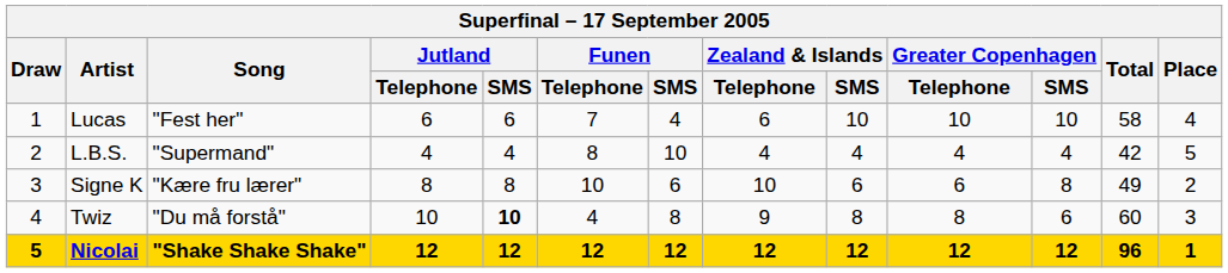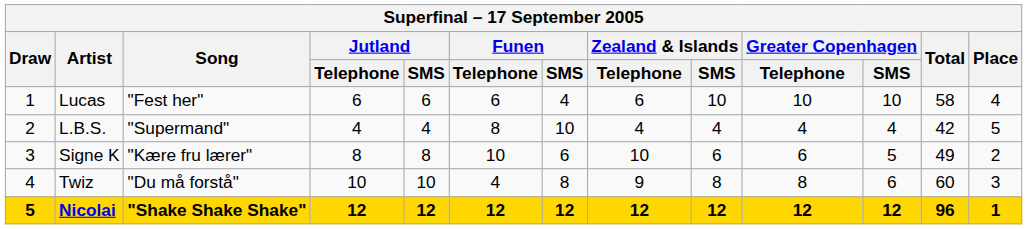Lucas | Funen / Telephone: 7 -> 6
Signe K | Greater Copenhagen / SMS: 8 -> 5
Twiz | Jutland / SMS: bold -> normal
